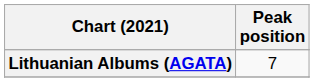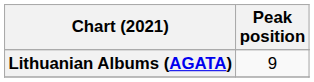Lithuanian Albums (AGATA) | Peak position: 7 -> 9
